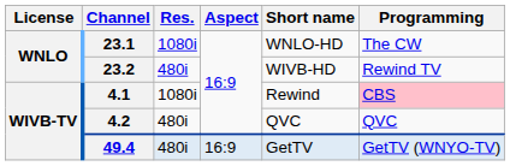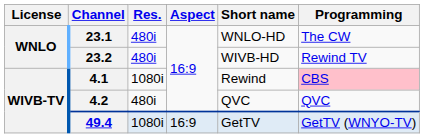23.1 | Res.: 1080i -> 480i
49.4 | Res.: 480i -> 1080i
